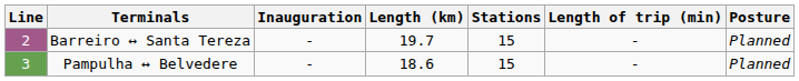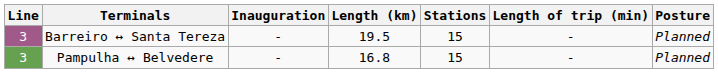Barreiro ↔ Santa Tereza | Line: 2 -> 3
Barreiro ↔ Santa Tereza | Length (km): 19.7 -> 19.5
Pampulha ↔ Belvedere | Length (km): 18.6 -> 16.8
